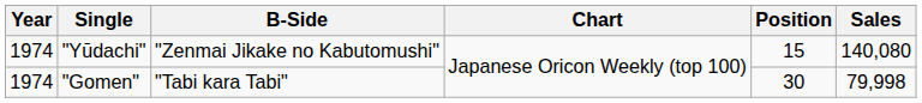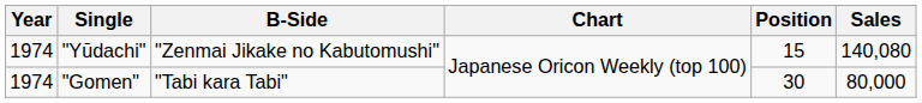"Gomen" | Sales: 79,998 -> 80,000
